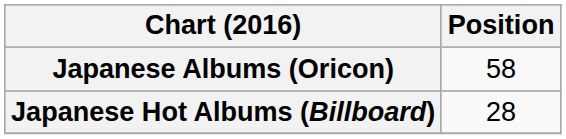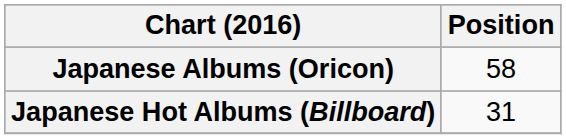Japanese Hot Albums (Billboard) | Position: 28 -> 31
